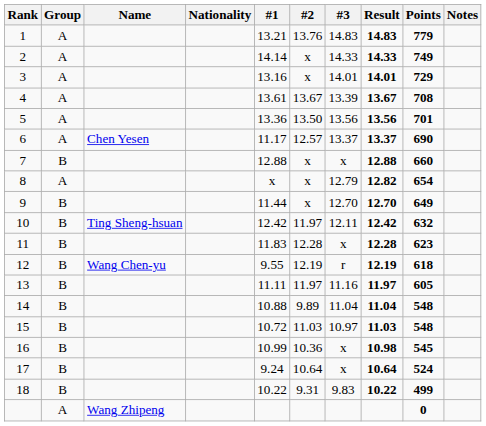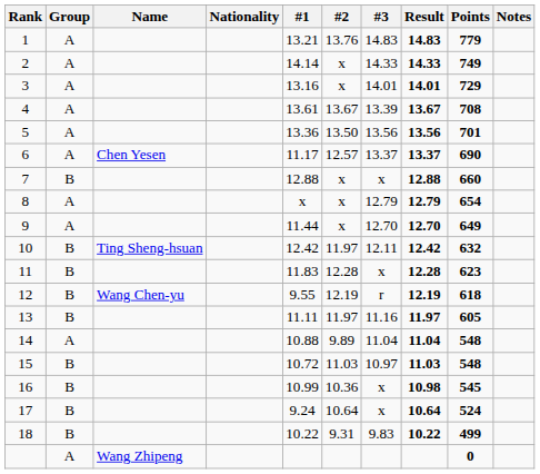8 | Result: 12.82 -> 12.79
9 | Group: B -> A
14 | Group: B -> A
